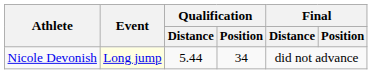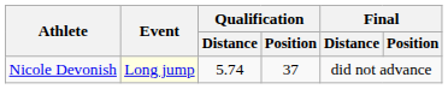Nicole Devonish | Qualification / Distance: 5.44 -> 5.74
Nicole Devonish | Qualification / Position: 34 -> 37
